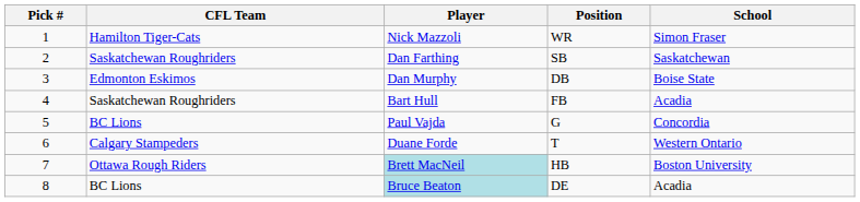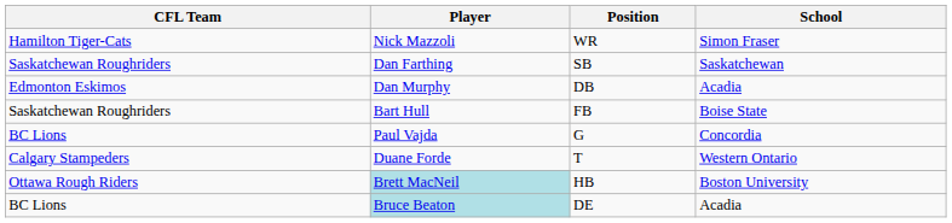- column: Pick # | 1 | 2 | 3 | 4 | 5 | 6 | 7 | 8
Dan Murphy | School: Boise State -> Acadia
Bart Hull | School: Acadia -> Boise State
